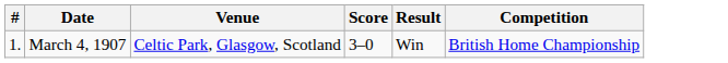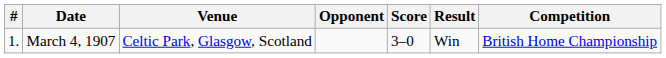+ column: Opponent
